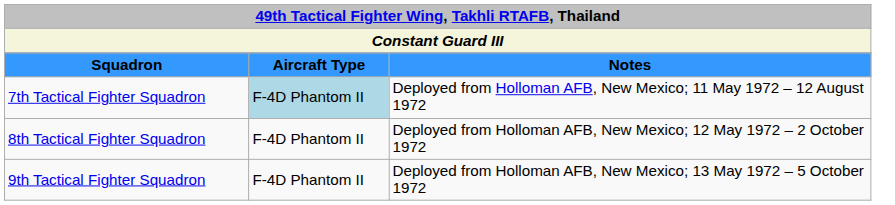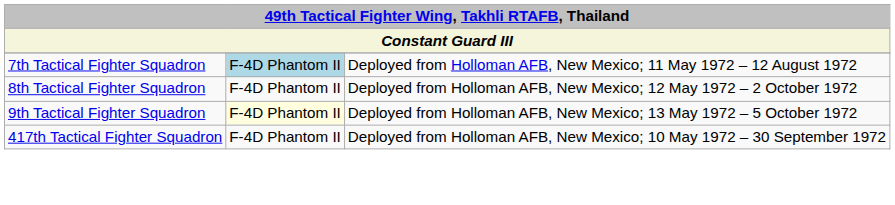- row: Squadron | Aircraft Type | Notes
9th Tactical Fighter Squadron | column 2: no background -> lightyellow background
+ row: 417th Tactical Fighter Squadron | F-4D Phantom II | Deployed from Holloman AFB, New Mexico; 10 May 1972 – 30 September 1972
